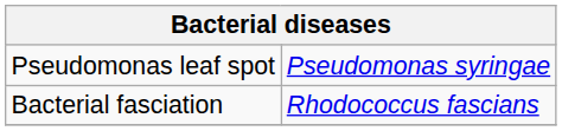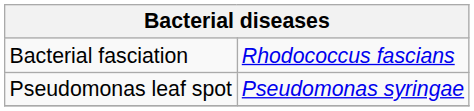rows swapped: Bacterial fasciation <-> Pseudomonas leaf spot
